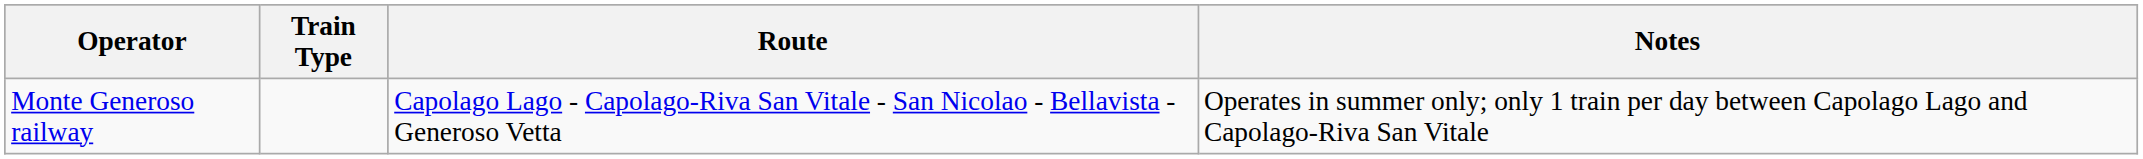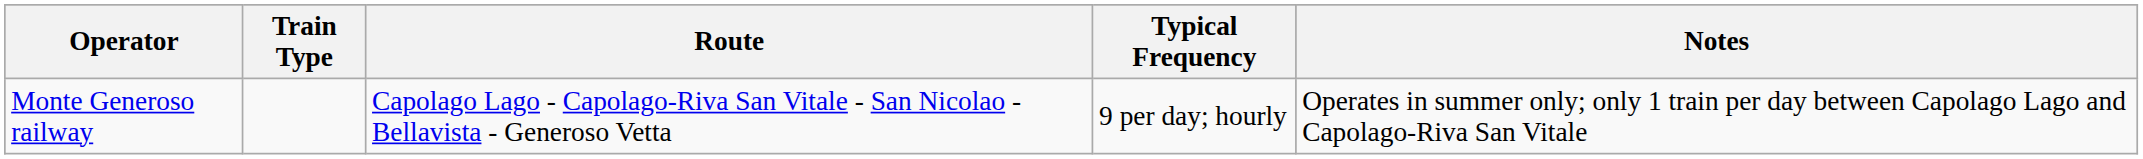+ column: Typical Frequency | 9 per day; hourly
